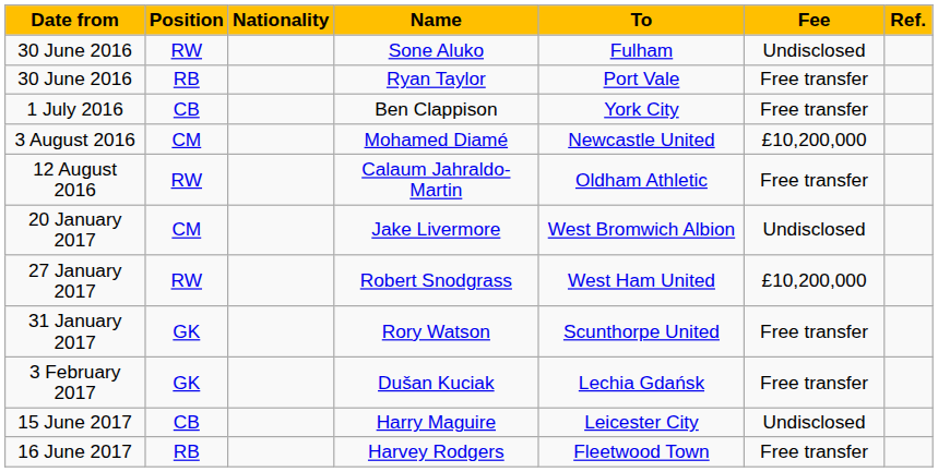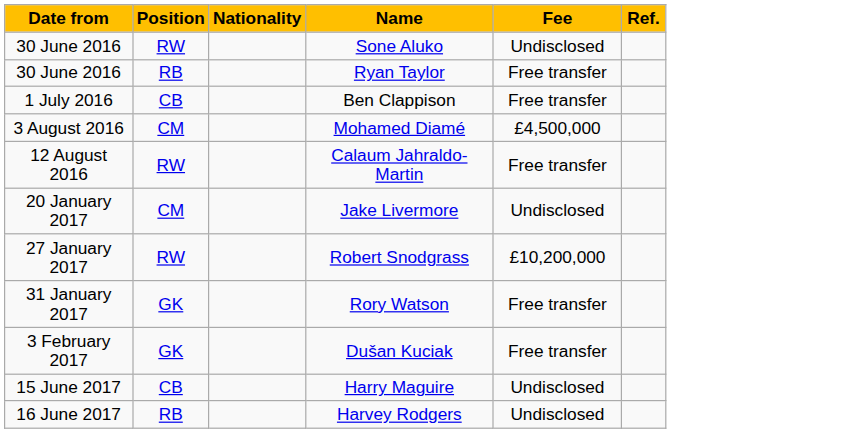- column: To | Fulham | Port Vale | York City | Newcastle United | Oldham Athletic | West Bromwich Albion | West Ham United | Scunthorpe United | Lechia Gdańsk | Leicester City | Fleetwood Town
Mohamed Diamé | Fee: £10,200,000 -> £4,500,000
Harvey Rodgers | Fee: Free transfer -> Undisclosed
